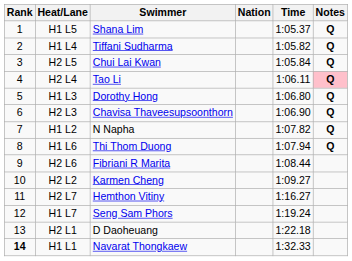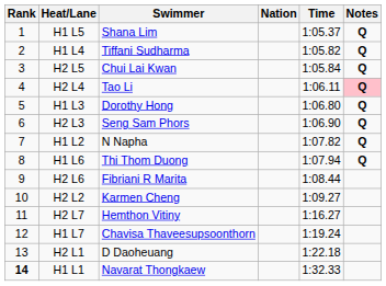H2 L3 | Swimmer: Chavisa Thaveesupsoonthorn -> Seng Sam Phors
H1 L7 | Swimmer: Seng Sam Phors -> Chavisa Thaveesupsoonthorn
